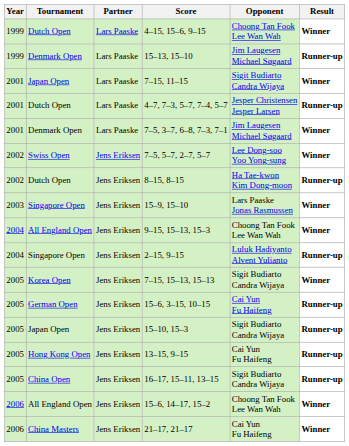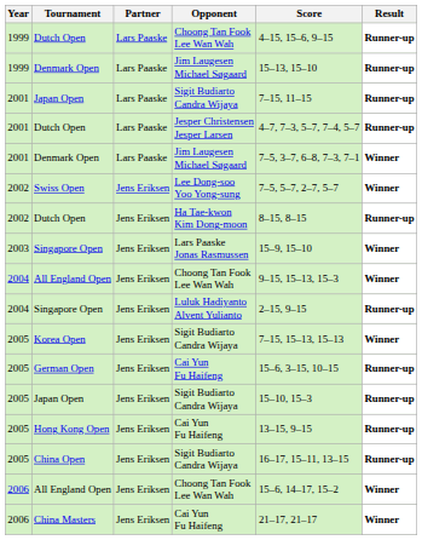columns swapped: Opponent <-> Score
1999 / Dutch Open | Result: Winner -> Runner-up
2001 / Japan Open | Result: Winner -> Runner-up
